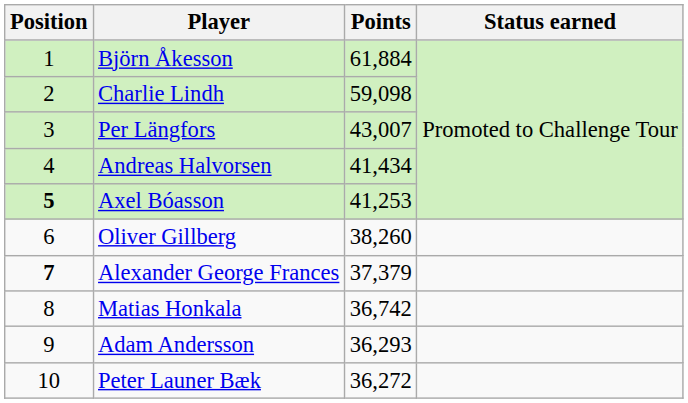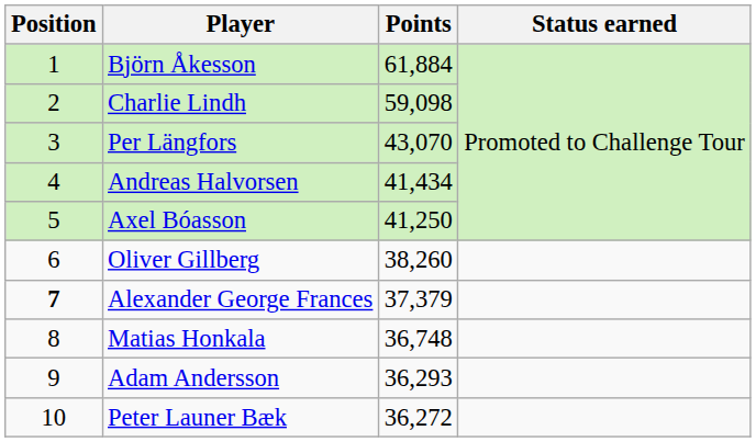Per Längfors | Points: 43,007 -> 43,070
Axel Bóasson | Position: bold -> normal
Axel Bóasson | Points: 41,253 -> 41,250
Matias Honkala | Points: 36,742 -> 36,748
